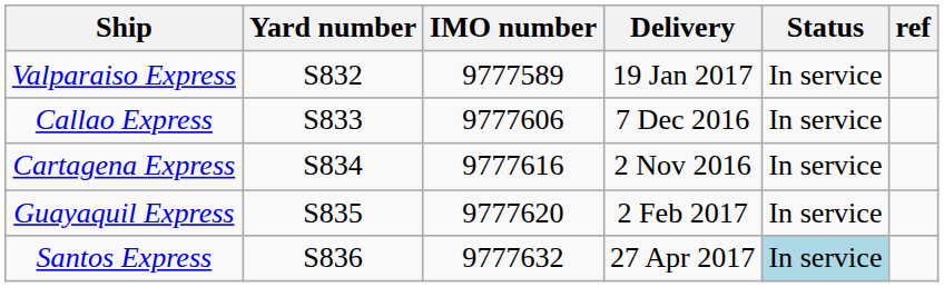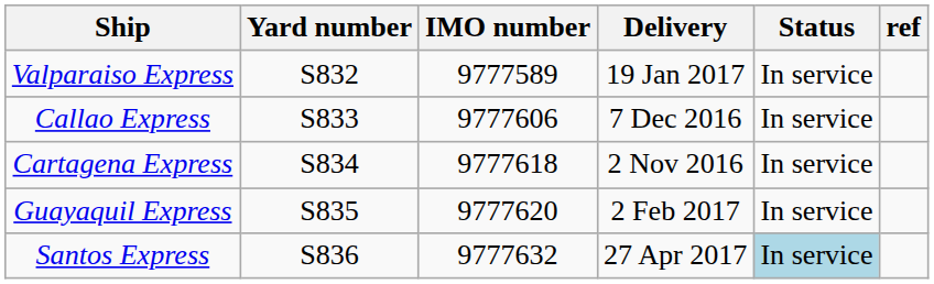Cartagena Express | IMO number: 9777616 -> 9777618
